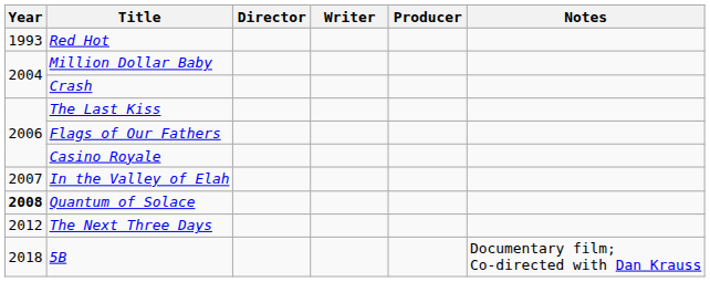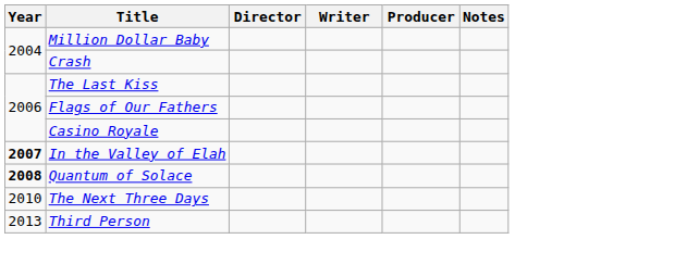- row: 1993 | Red Hot
In the Valley of Elah | Year: normal -> bold
The Next Three Days | Year: 2012 -> 2010
+ row: 2013 | Third Person
- row: 2018 | 5B | Documentary film; Co-directed with Dan Krauss
